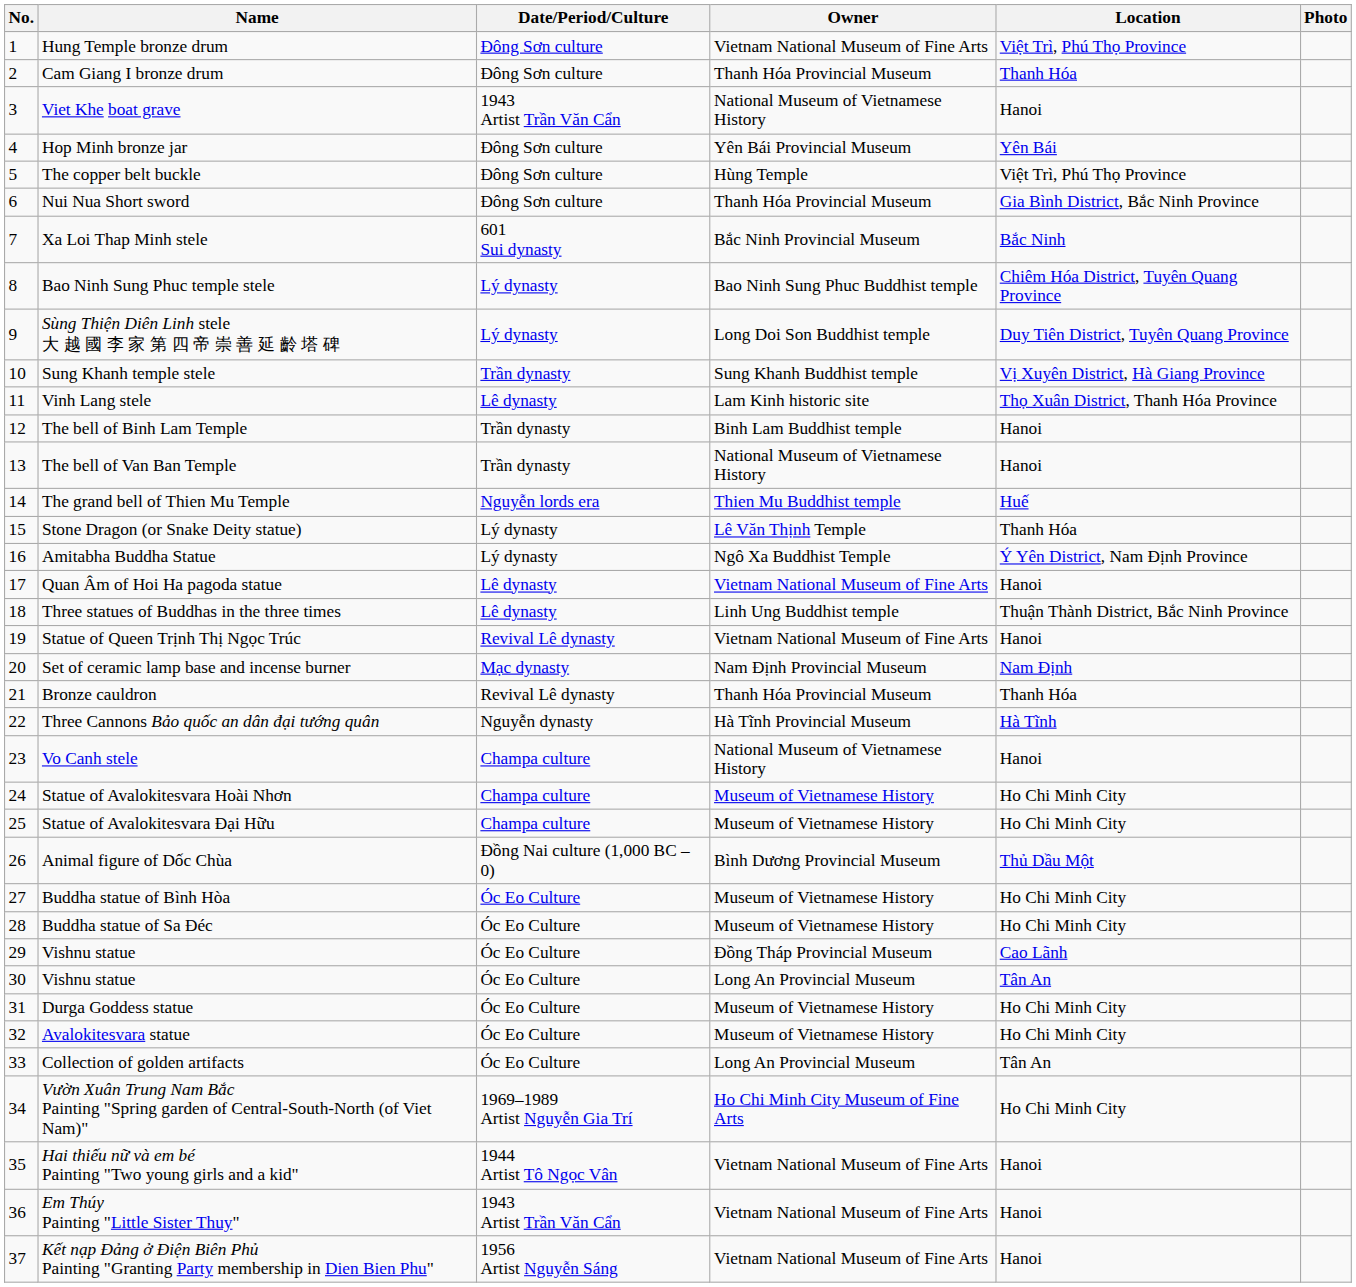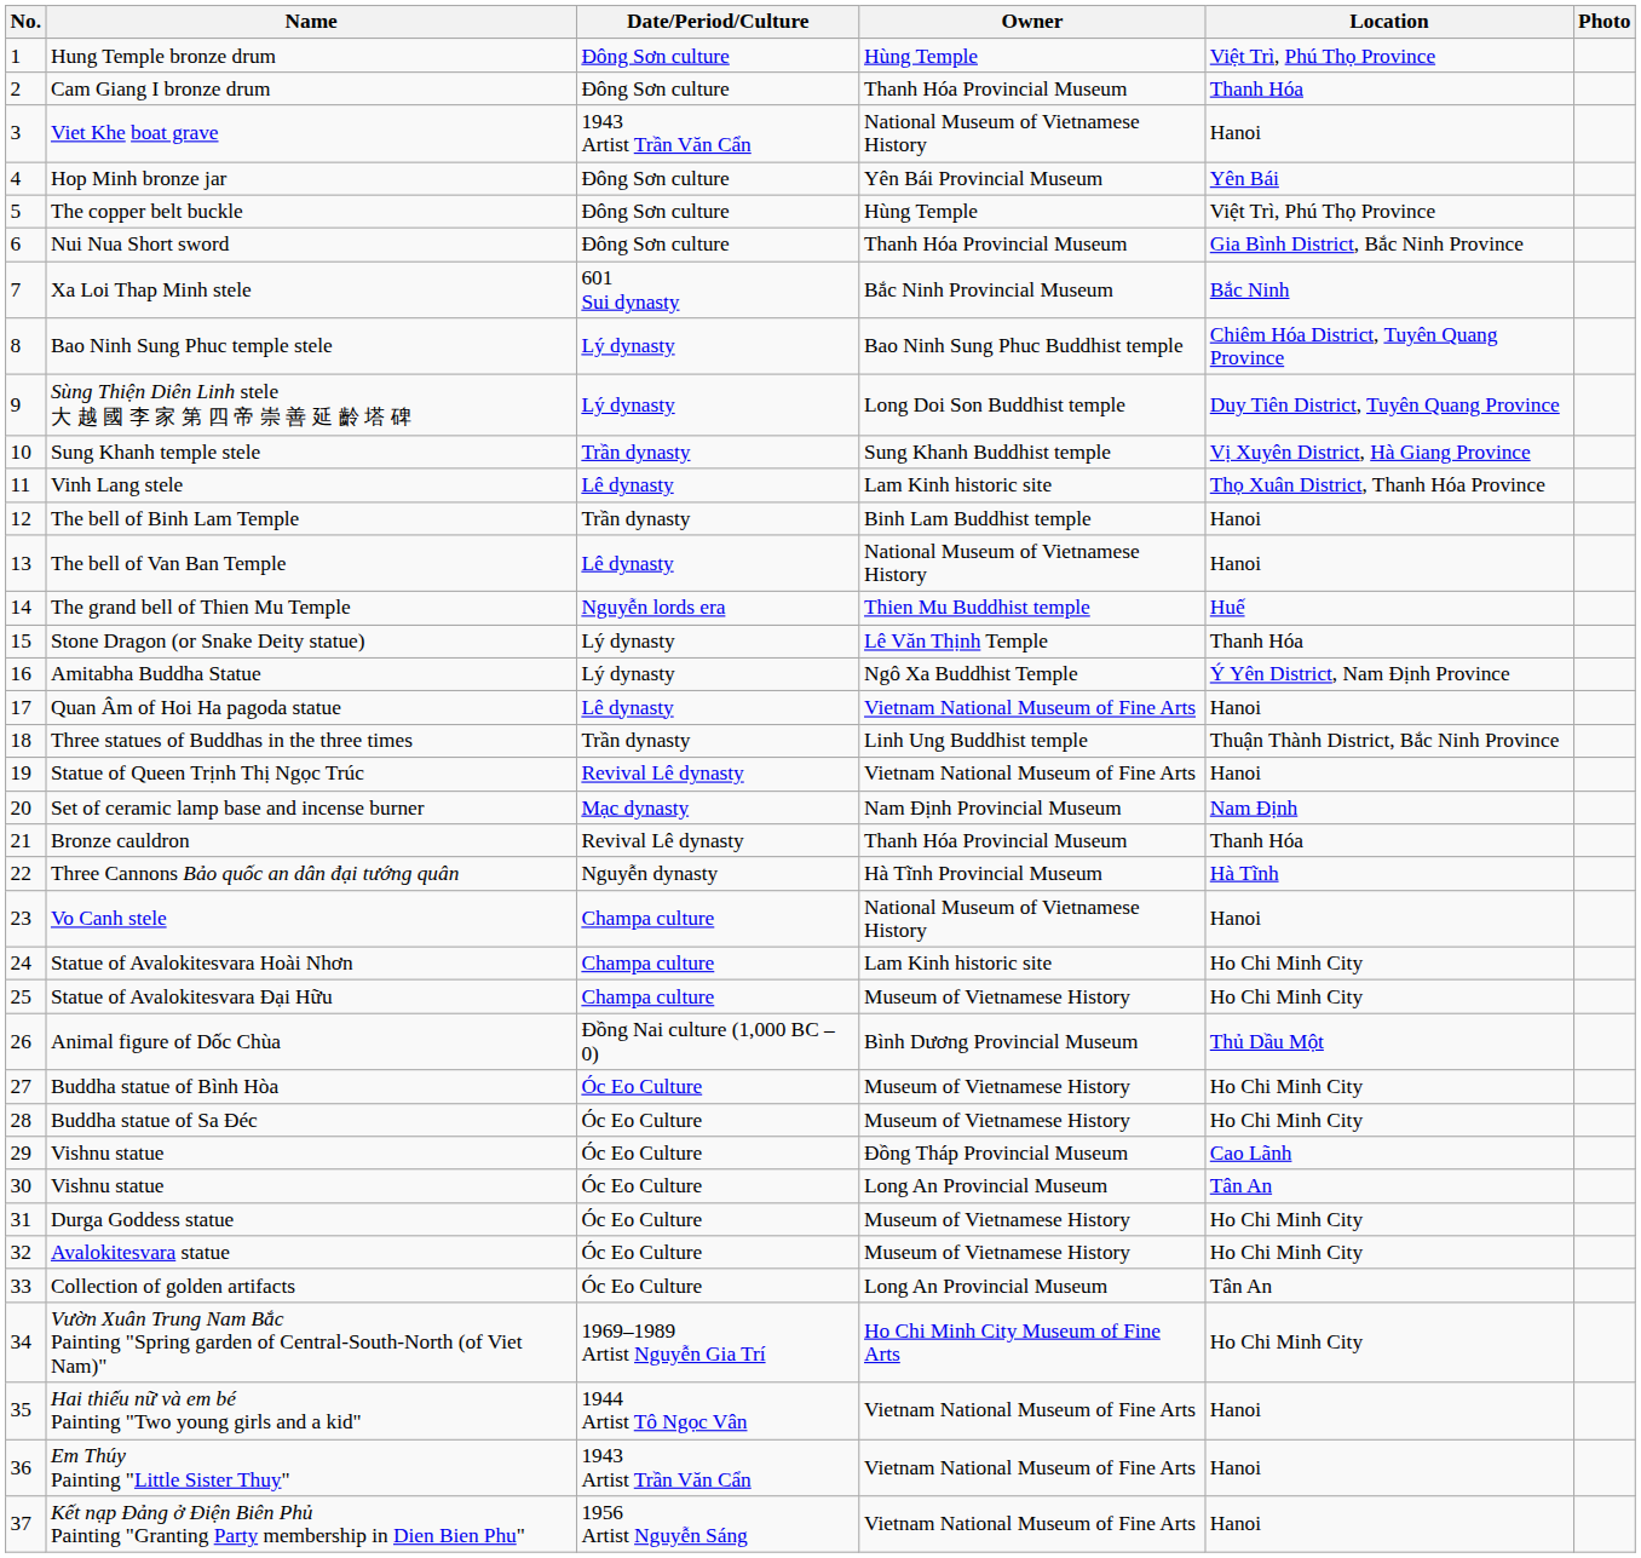Hung Temple bronze drum | Owner: Vietnam National Museum of Fine Arts -> Hùng Temple
The bell of Van Ban Temple | Date/Period/Culture: Trần dynasty -> Lê dynasty
Three statues of Buddhas in the three times | Date/Period/Culture: Lê dynasty -> Trần dynasty
Statue of Avalokitesvara Hoài Nhơn | Owner: Museum of Vietnamese History -> Lam Kinh historic site
